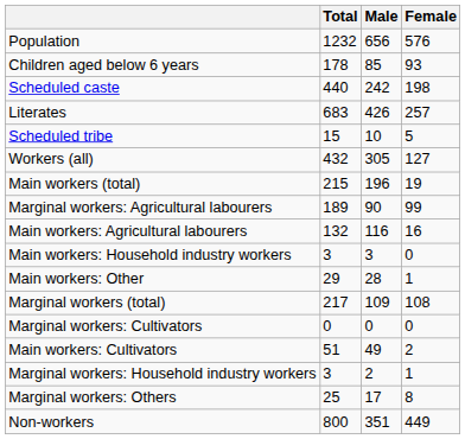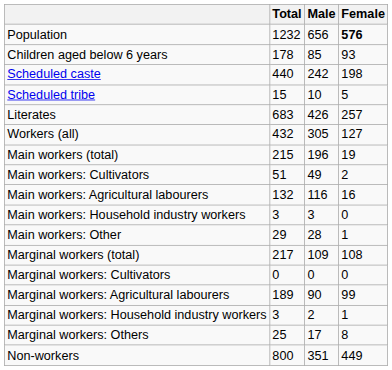Population | Female: normal -> bold
rows swapped: Scheduled tribe <-> Literates
rows swapped: Main workers: Cultivators <-> Marginal workers: Agricultural labourers
